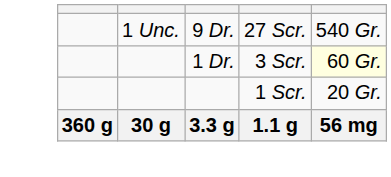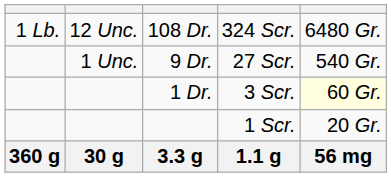+ row: 1 Lb. | 12 Unc. | 108 Dr. | 324 Scr. | 6480 Gr.
